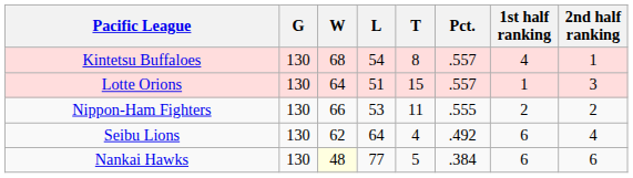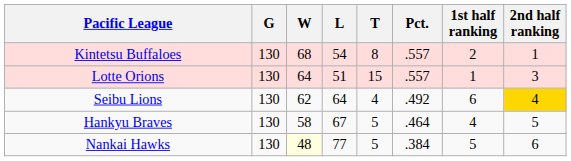Kintetsu Buffaloes | 1st half ranking: 4 -> 2
- row: Nippon-Ham Fighters | 130 | 66 | 53 | 11 | .555 | 2 | 2
Seibu Lions | 2nd half ranking: no background -> gold background
+ row: Hankyu Braves | 130 | 58 | 67 | 5 | .464 | 4 | 5
Nankai Hawks | 1st half ranking: 6 -> 5
